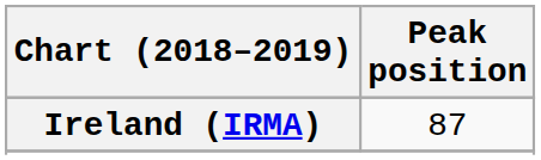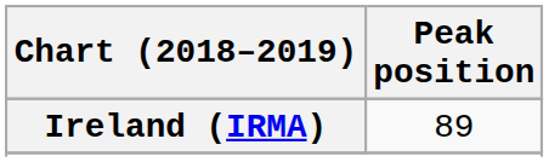Ireland (IRMA) | Peak position: 87 -> 89
